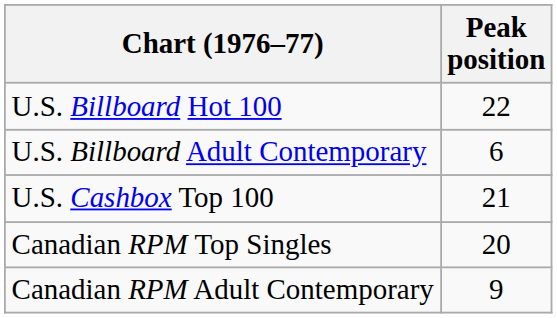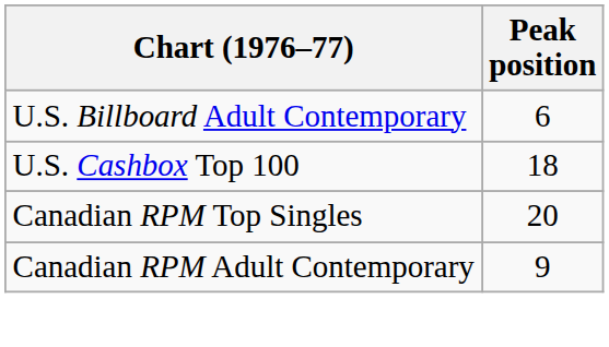- row: U.S. Billboard Hot 100 | 22
U.S. Cashbox Top 100 | Peak position: 21 -> 18
